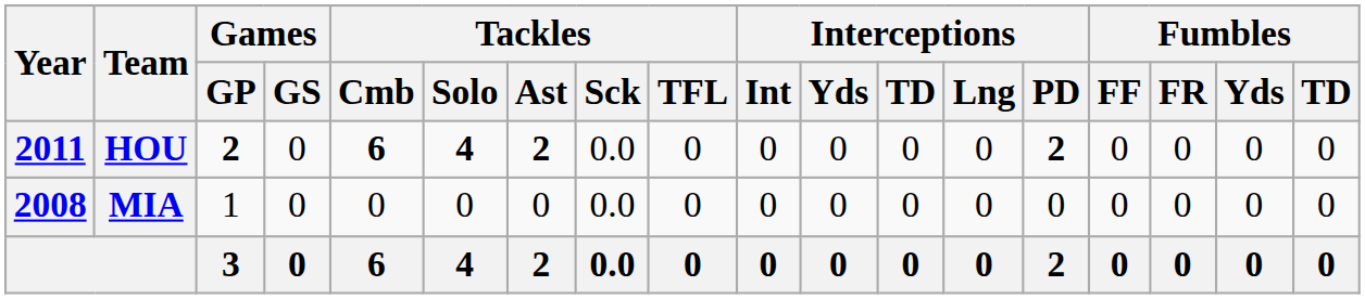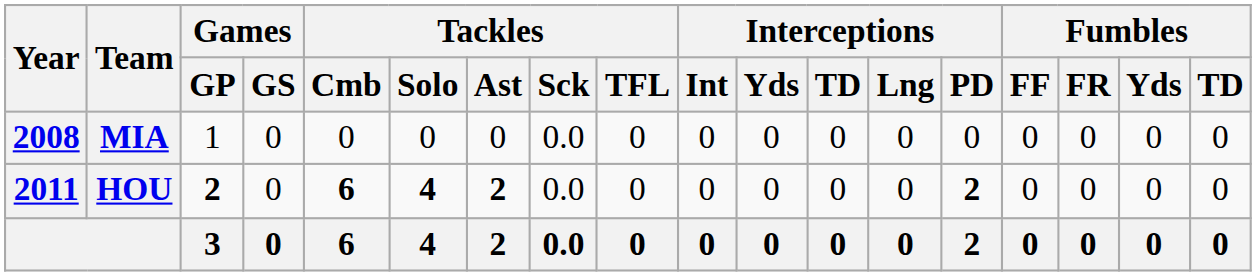rows swapped: MIA <-> HOU
